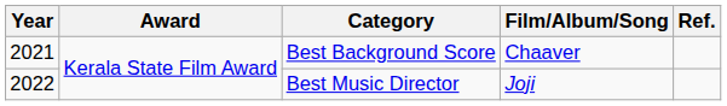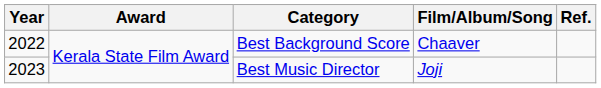Best Background Score | Year: 2021 -> 2022
Best Music Director | Year: 2022 -> 2023
